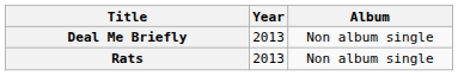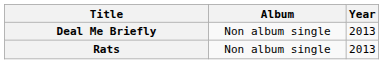columns swapped: Year <-> Album
